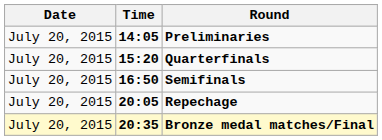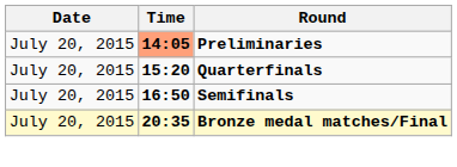Preliminaries | Time: no background -> lightsalmon background
- row: July 20, 2015 | 20:05 | Repechage
